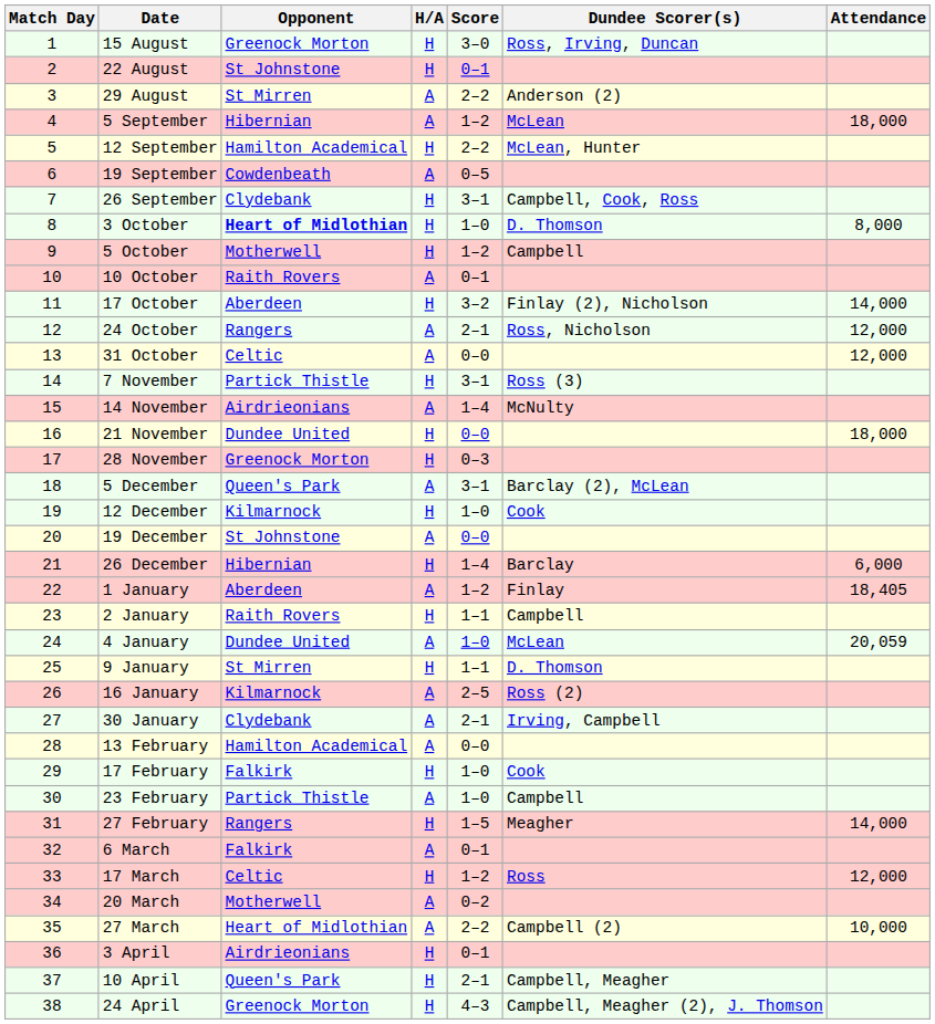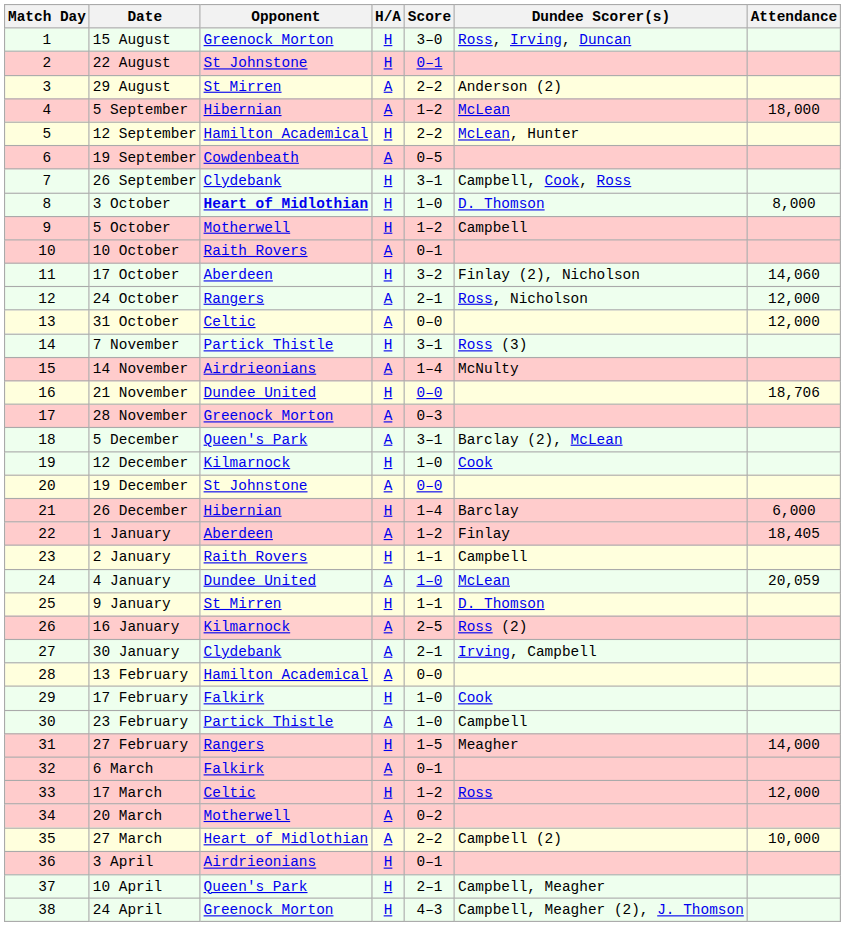17 October | Attendance: 14,000 -> 14,060
21 November | Attendance: 18,000 -> 18,706
28 November | H/A: H -> A
